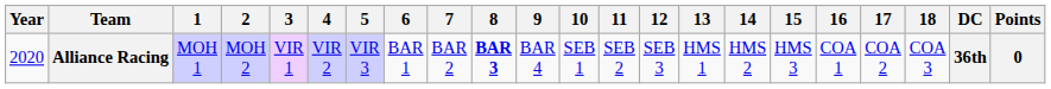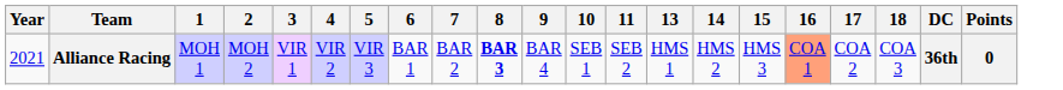- column: 12 | SEB 3
Alliance Racing | Year: 2020 -> 2021
Alliance Racing | 16: no background -> lightsalmon background
